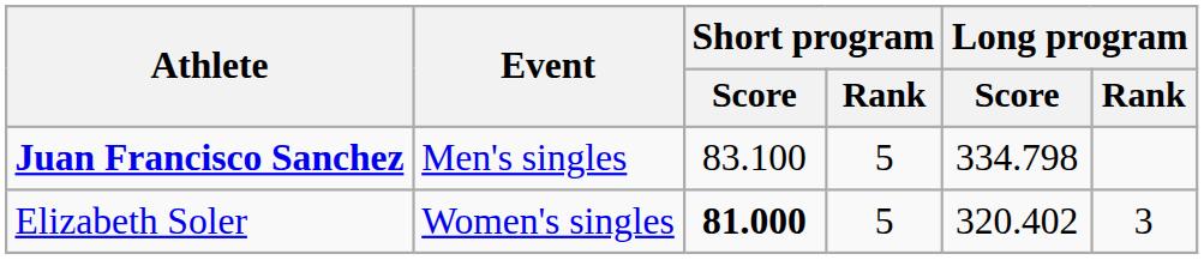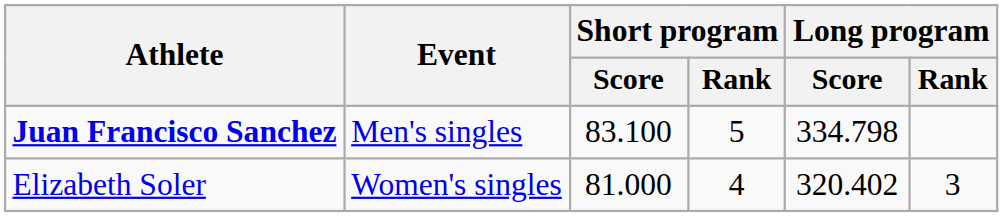Elizabeth Soler | Short program / Score: bold -> normal
Elizabeth Soler | Short program / Rank: 5 -> 4
